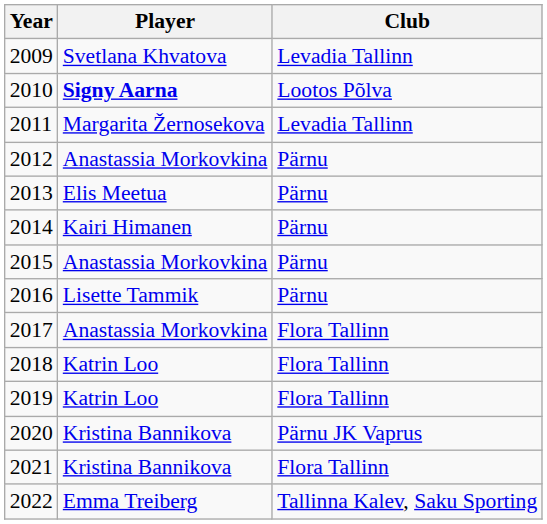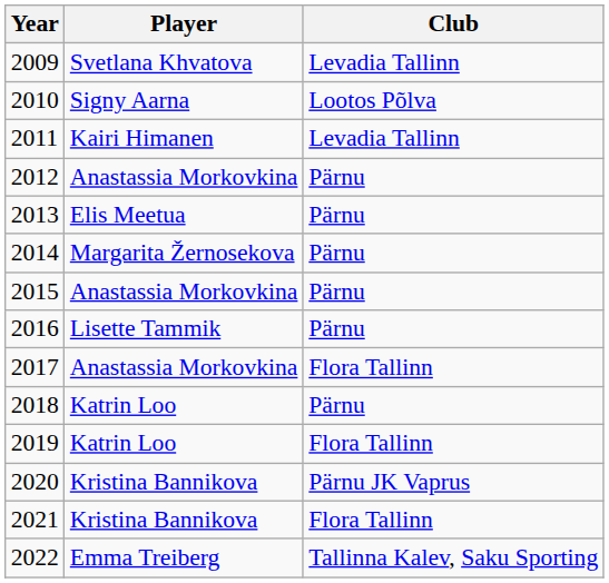2010 | Player: bold -> normal
2011 | Player: Margarita Žernosekova -> Kairi Himanen
2014 | Player: Kairi Himanen -> Margarita Žernosekova
2018 | Club: Flora Tallinn -> Pärnu
